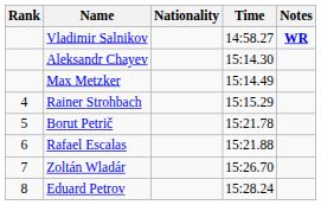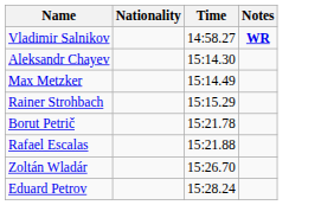- column: Rank | 4 | 5 | 6 | 7 | 8
